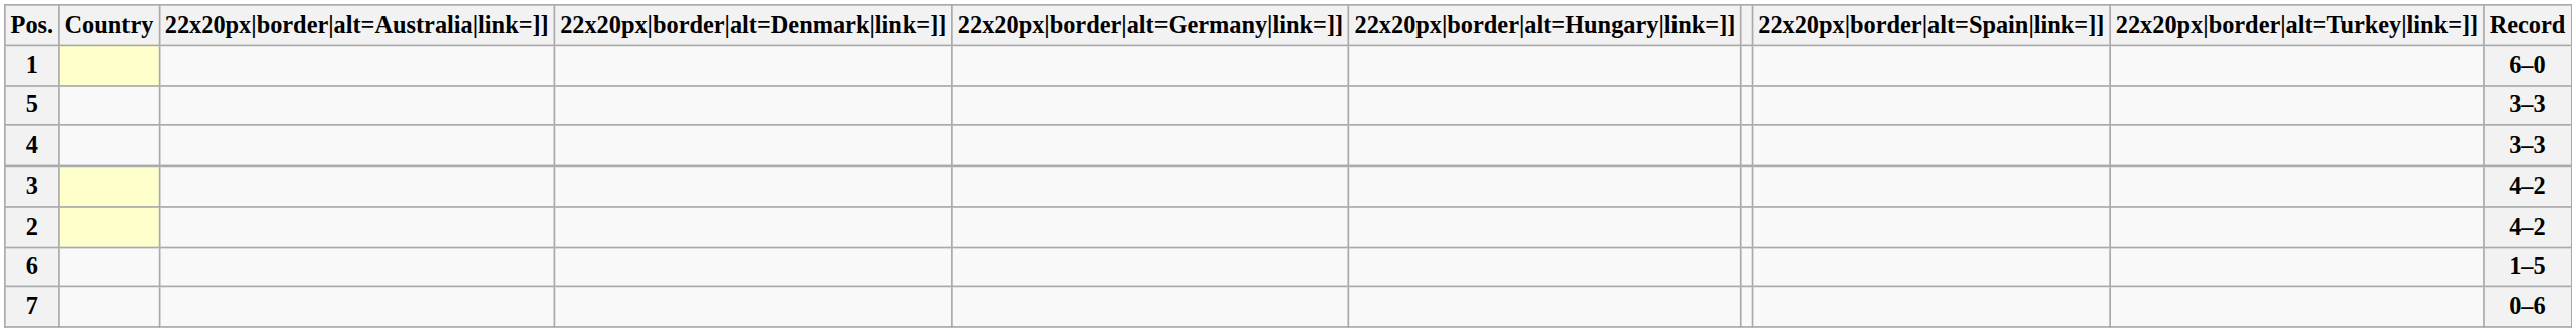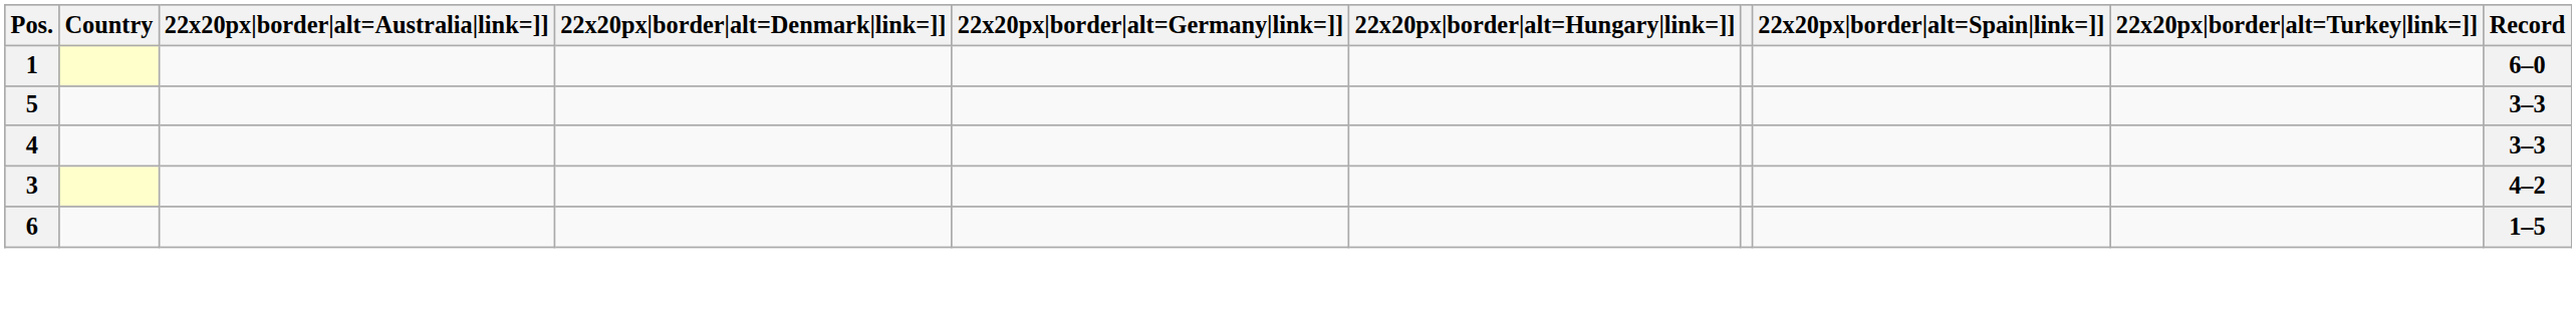- row: 2 | 4–2
- row: 7 | 0–6
